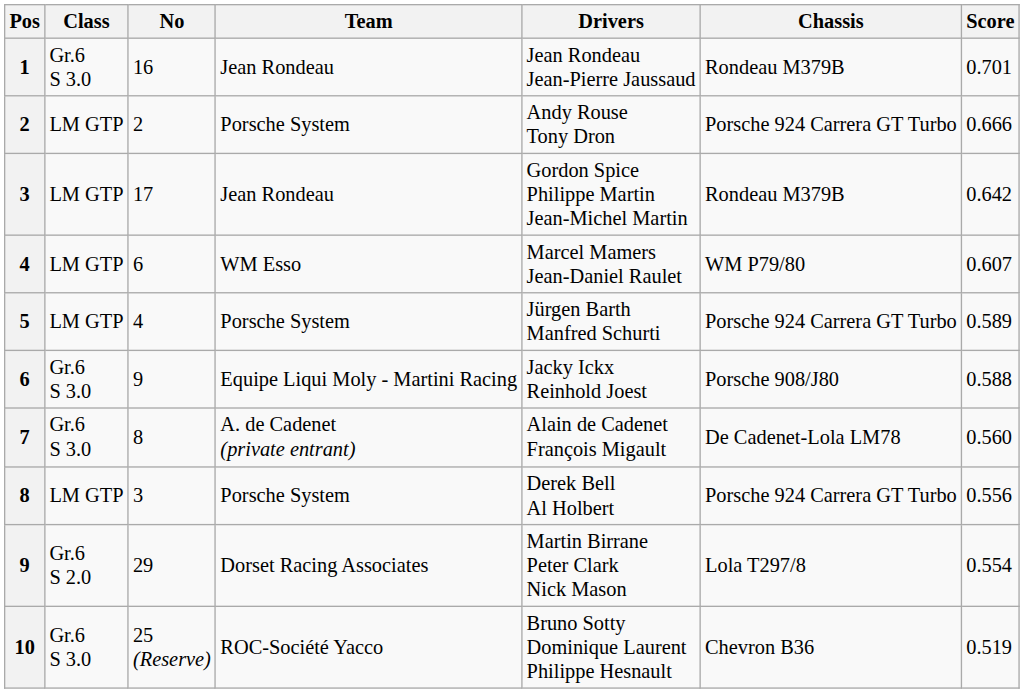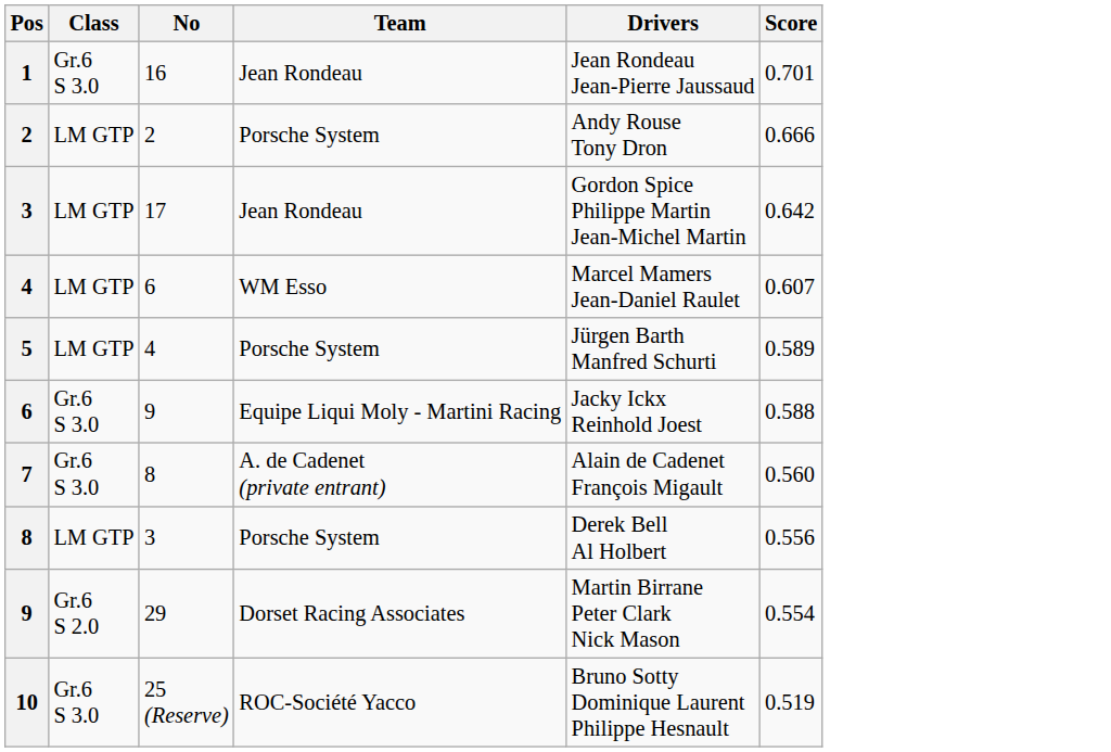- column: Chassis | Rondeau M379B | Porsche 924 Carrera GT Turbo | Rondeau M379B | WM P79/80 | Porsche 924 Carrera GT Turbo | Porsche 908/J80 | De Cadenet-Lola LM78 | Porsche 924 Carrera GT Turbo | Lola T297/8 | Chevron B36
